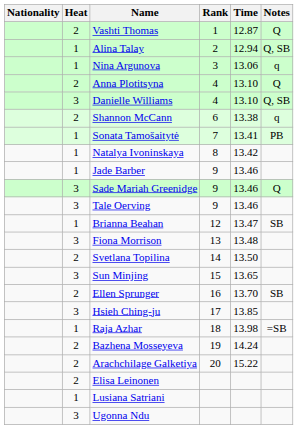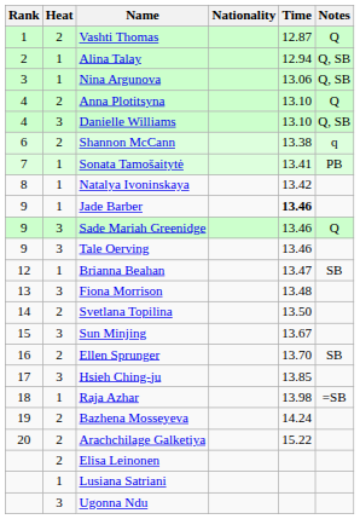columns swapped: Rank <-> Nationality
Nina Argunova | Notes: q -> Q, SB
Jade Barber | Time: normal -> bold
Sun Minjing | Time: 13.65 -> 13.67
